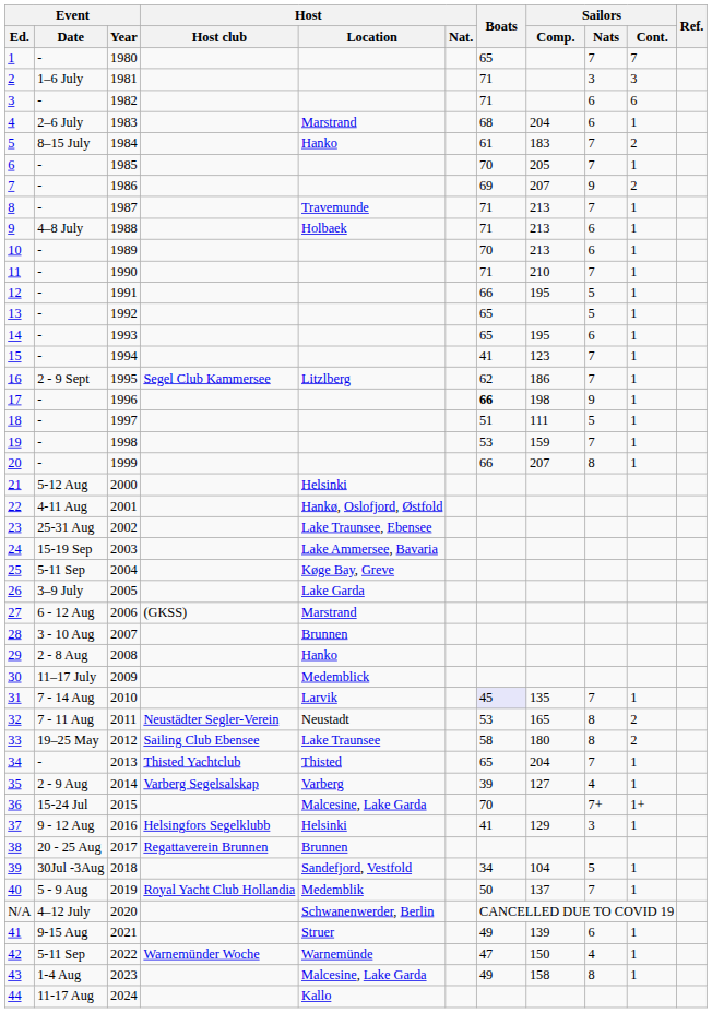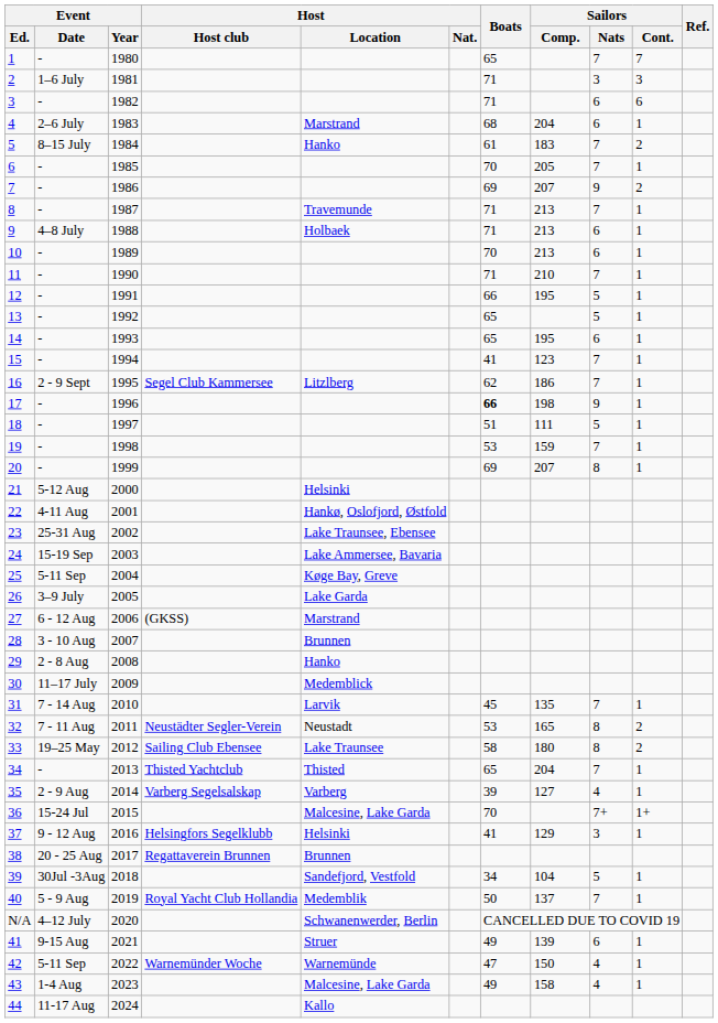20 | Boats: 66 -> 69
31 | Boats: lavender background -> no background
43 | Sailors / Nats: 8 -> 4
